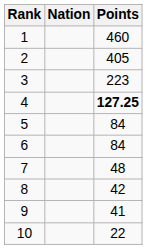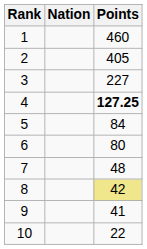3 | Points: 223 -> 227
6 | Points: 84 -> 80
8 | Points: no background -> khaki background
